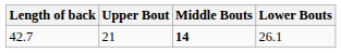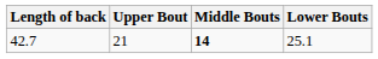42.7 | Lower Bouts: 26.1 -> 25.1
